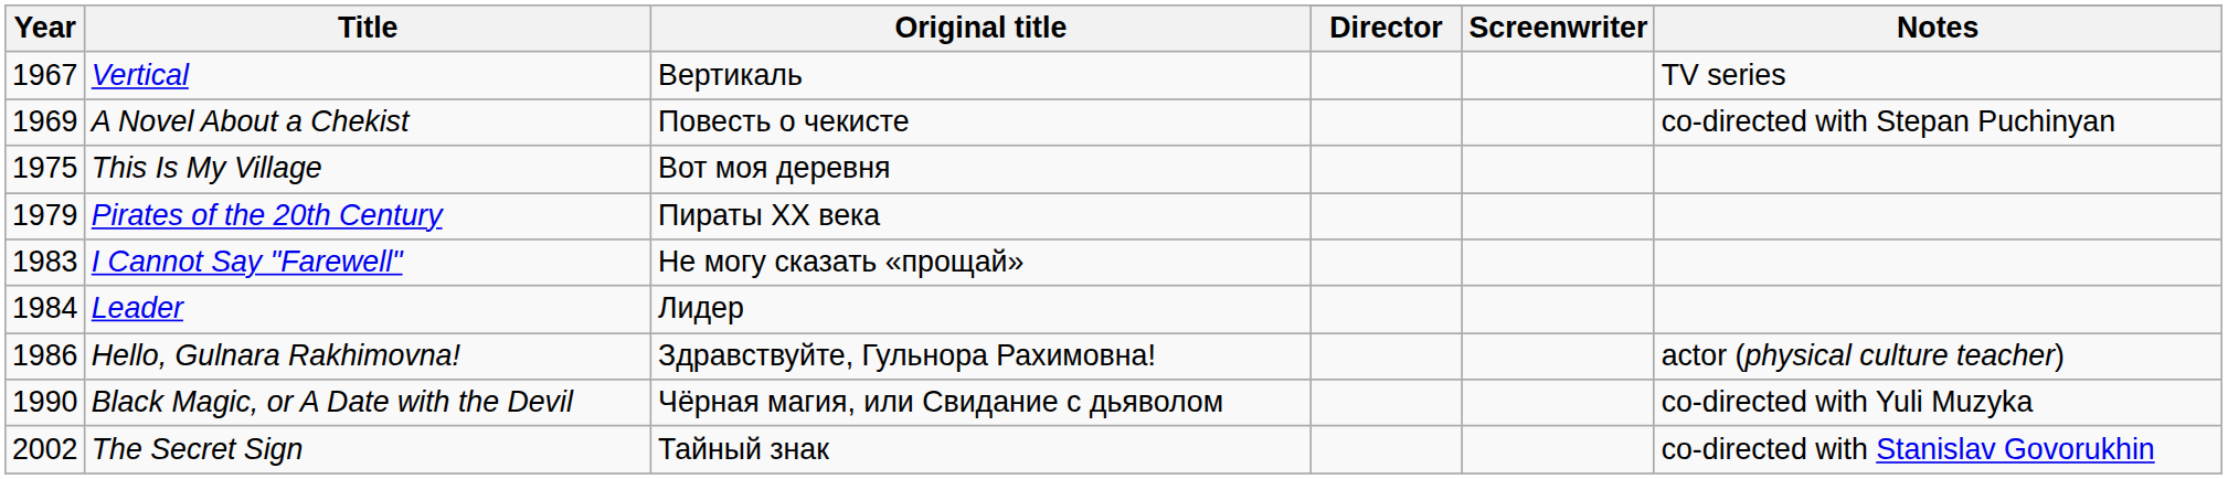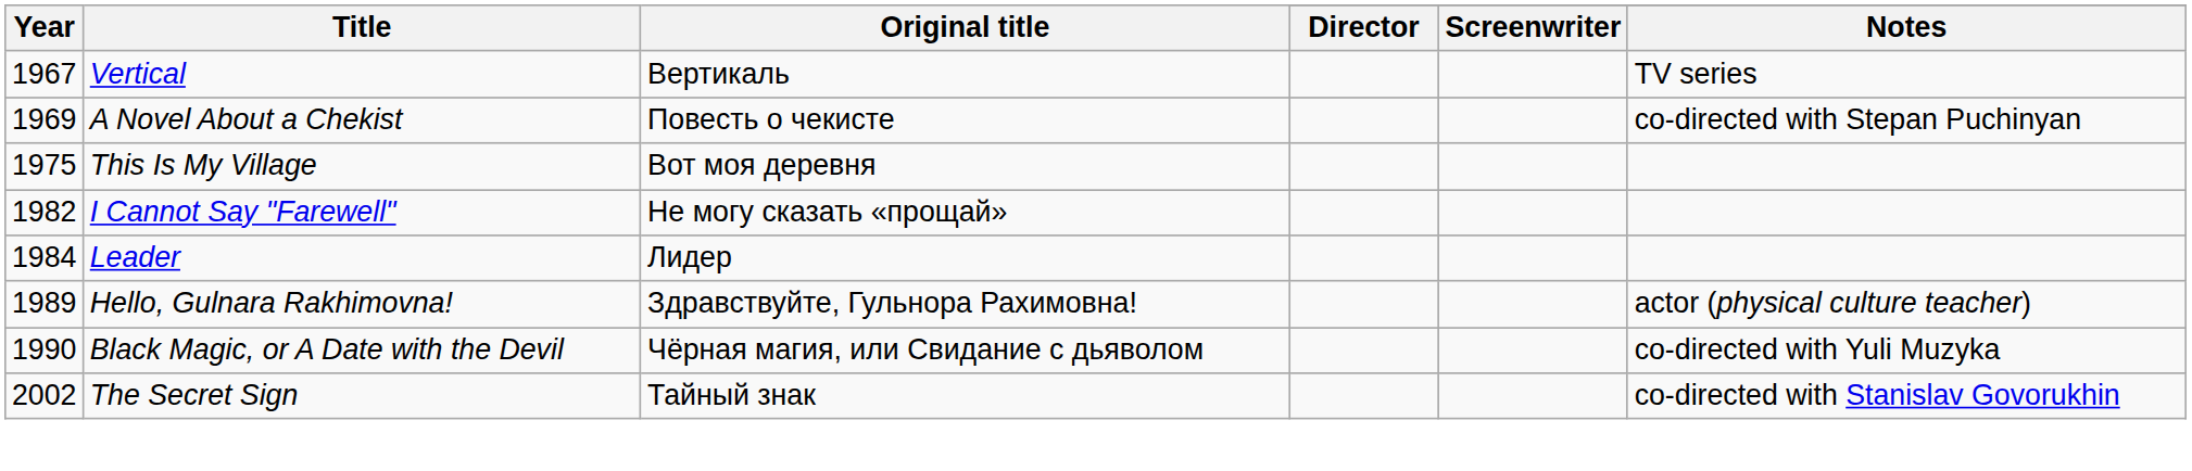- row: 1979 | Pirates of the 20th Century | Пираты XX века
I Cannot Say "Farewell" | Year: 1983 -> 1982
Hello, Gulnara Rakhimovna! | Year: 1986 -> 1989
